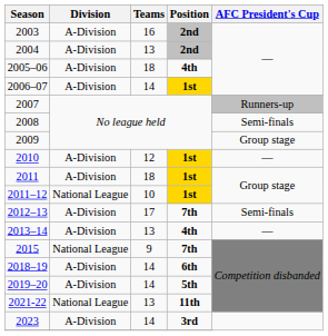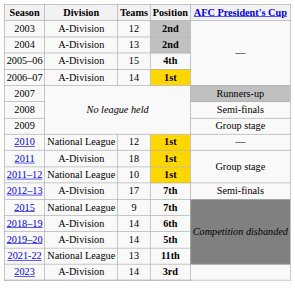2003 | Teams: 16 -> 12
2005–06 | Teams: 18 -> 15
2010 | Division: A-Division -> National League
- row: 2013–14 | A-Division | 13 | 4th | —
